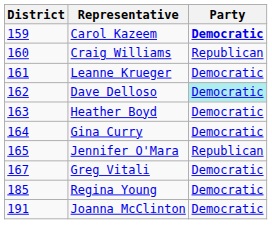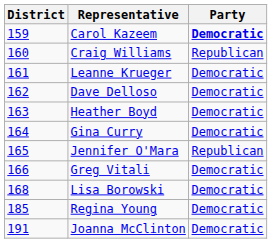Dave Delloso | Party: paleturquoise background -> no background
Greg Vitali | District: 167 -> 166
+ row: 168 | Lisa Borowski | Democratic
